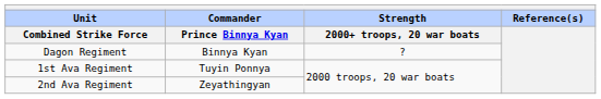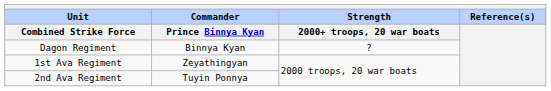1st Ava Regiment | Commander / Prince Binnya Kyan: Tuyin Ponnya -> Zeyathingyan
2nd Ava Regiment | Commander / Prince Binnya Kyan: Zeyathingyan -> Tuyin Ponnya
